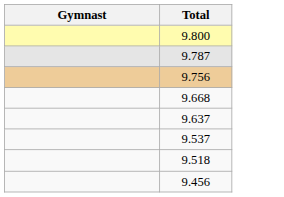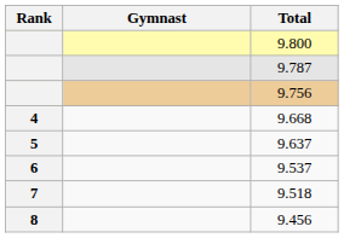+ column: Rank | 4 | 5 | 6 | 7 | 8
